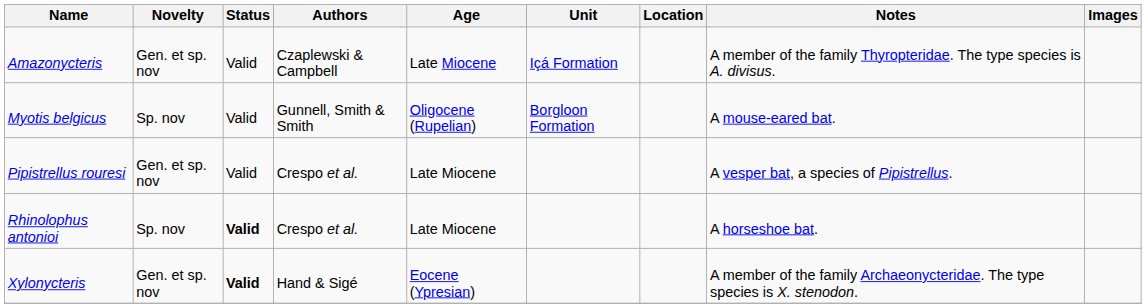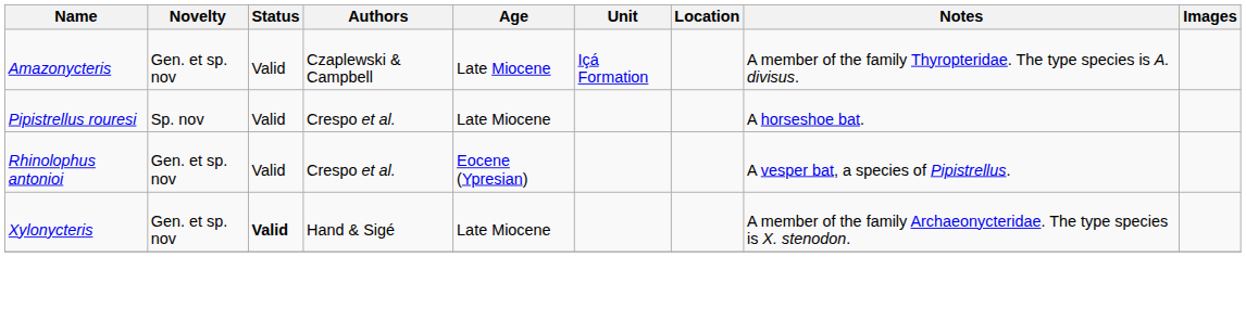- row: Myotis belgicus | Sp. nov | Valid | Gunnell, Smith & Smith | Oligocene (Rupelian) | Borgloon Formation | A mouse-eared bat.
Pipistrellus rouresi | Novelty: Gen. et sp. nov -> Sp. nov
Pipistrellus rouresi | Notes: A vesper bat, a species of Pipistrellus. -> A horseshoe bat.
Rhinolophus antonioi | Novelty: Sp. nov -> Gen. et sp. nov
Rhinolophus antonioi | Status: bold -> normal
Rhinolophus antonioi | Age: Late Miocene -> Eocene (Ypresian)
Rhinolophus antonioi | Notes: A horseshoe bat. -> A vesper bat, a species of Pipistrellus.
Xylonycteris | Age: Eocene (Ypresian) -> Late Miocene
